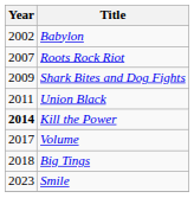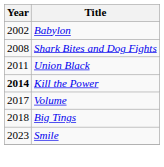- row: 2007 | Roots Rock Riot
Shark Bites and Dog Fights | Year: 2009 -> 2008
